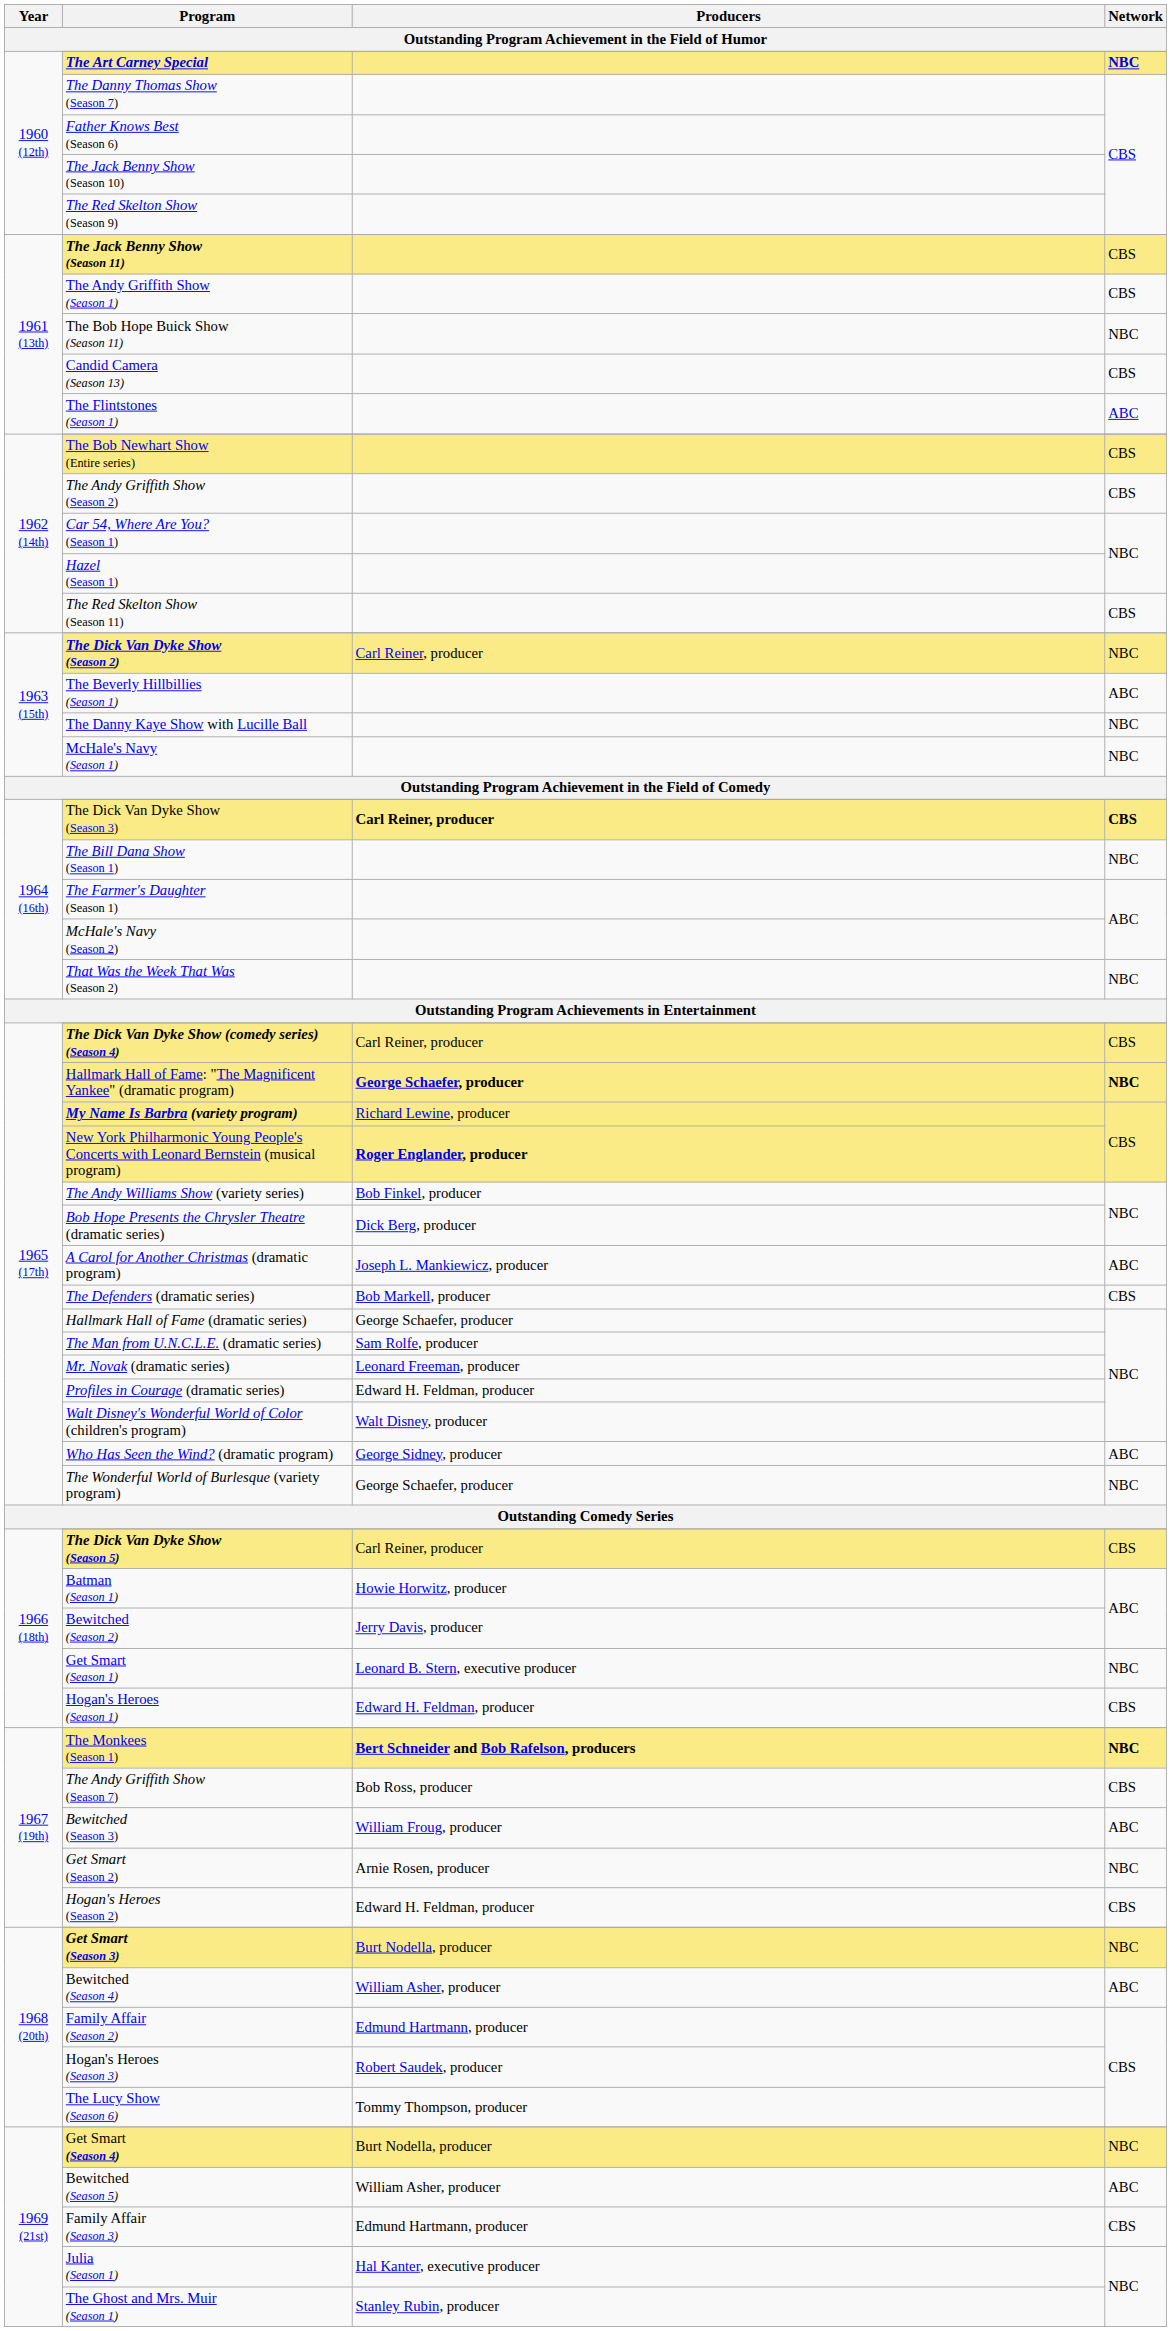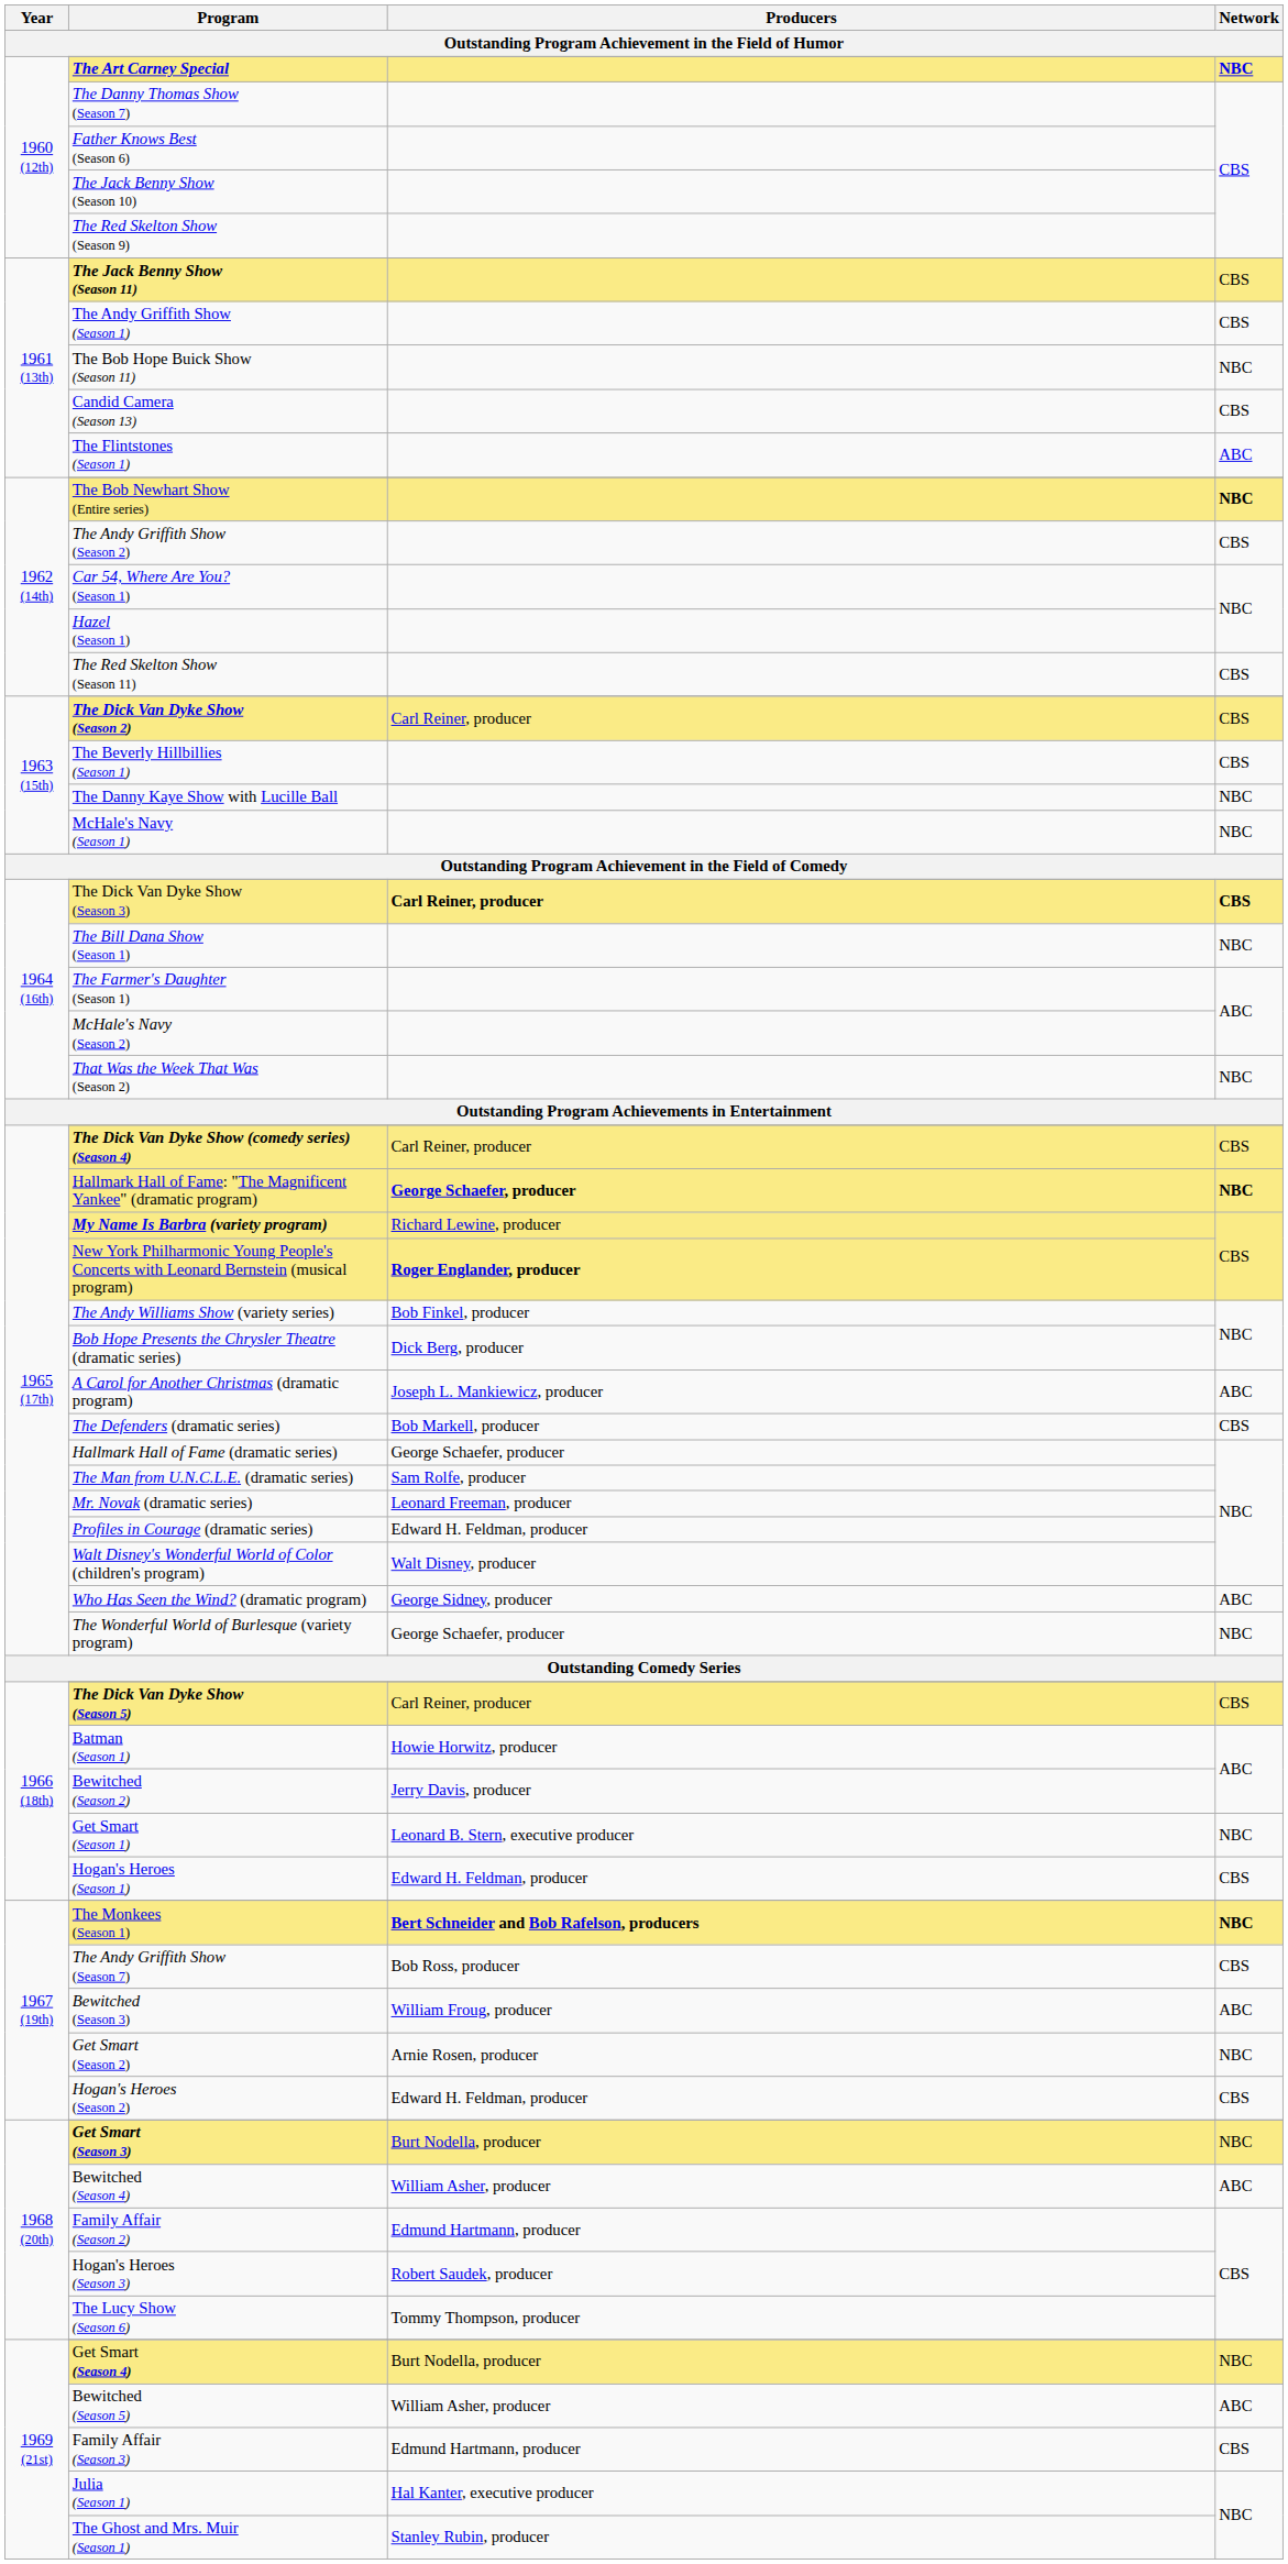The Bob Newhart Show (Entire series) | Network: CBS -> NBC
The Dick Van Dyke Show (Season 2) | Network: NBC -> CBS
The Beverly Hillbillies (Season 1) | Network: ABC -> CBS
